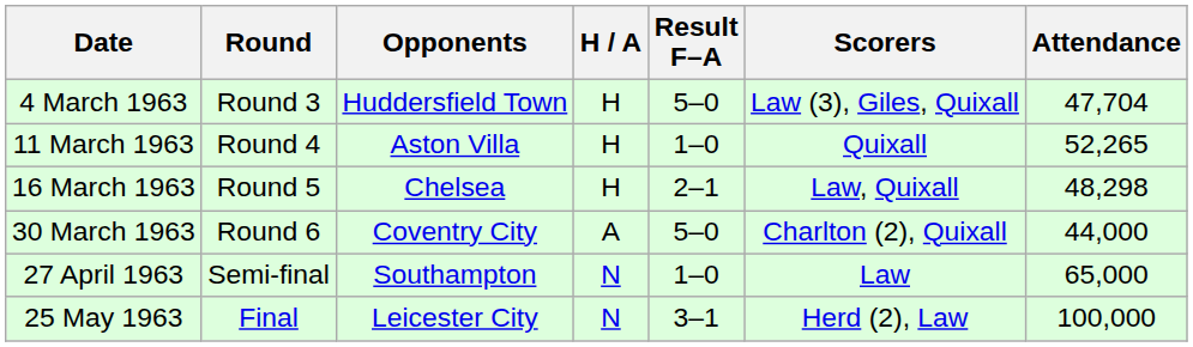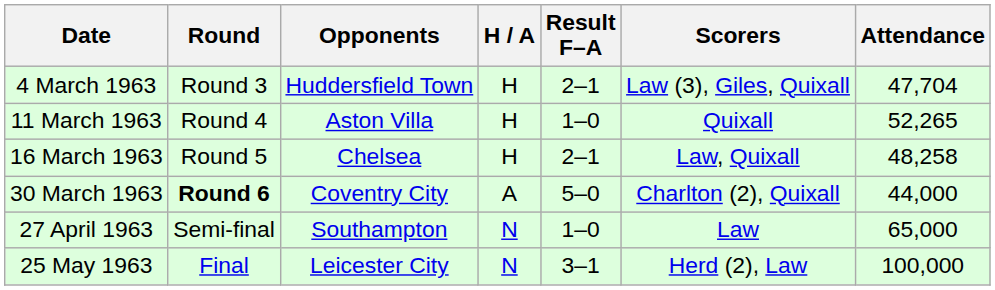4 March 1963 | Result F–A: 5–0 -> 2–1
16 March 1963 | Attendance: 48,298 -> 48,258
30 March 1963 | Round: normal -> bold
